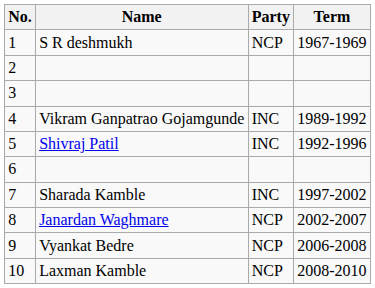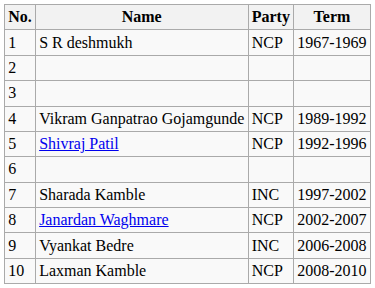4 | Party: INC -> NCP
5 | Party: INC -> NCP
9 | Party: NCP -> INC
